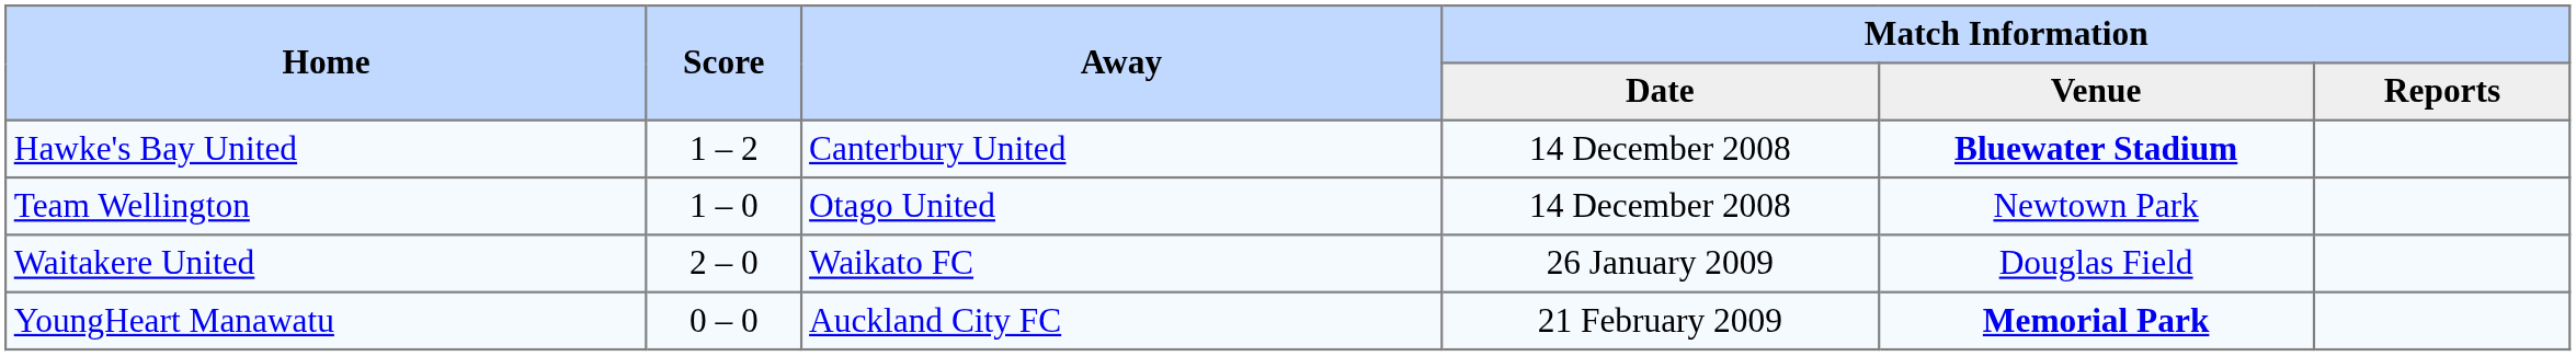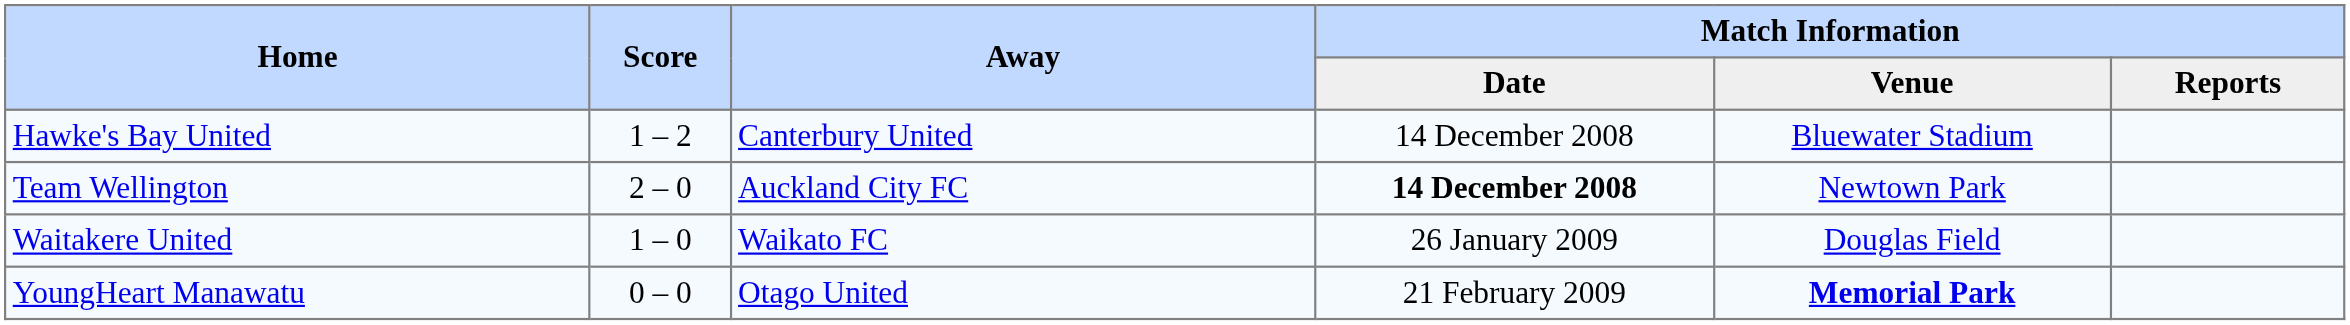Hawke's Bay United | Match Information / Venue: bold -> normal
Team Wellington | Score: 1 – 0 -> 2 – 0
Team Wellington | Away: Otago United -> Auckland City FC
Team Wellington | Match Information / Date: normal -> bold
Waitakere United | Score: 2 – 0 -> 1 – 0
YoungHeart Manawatu | Away: Auckland City FC -> Otago United
